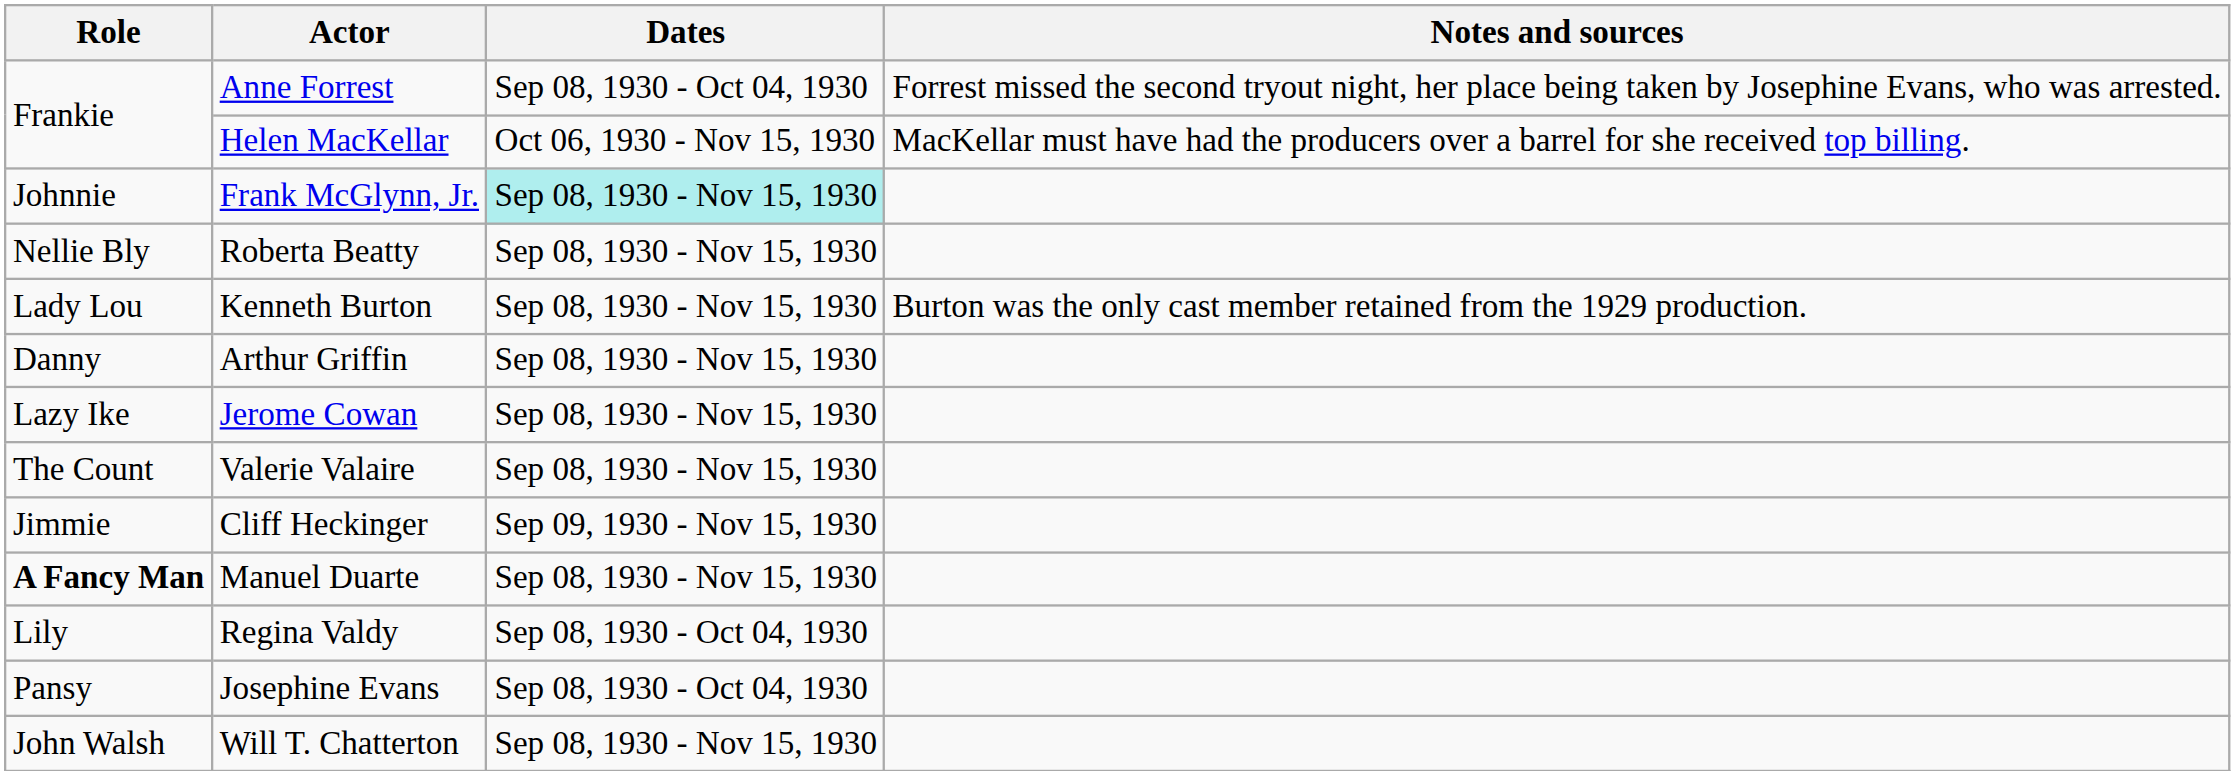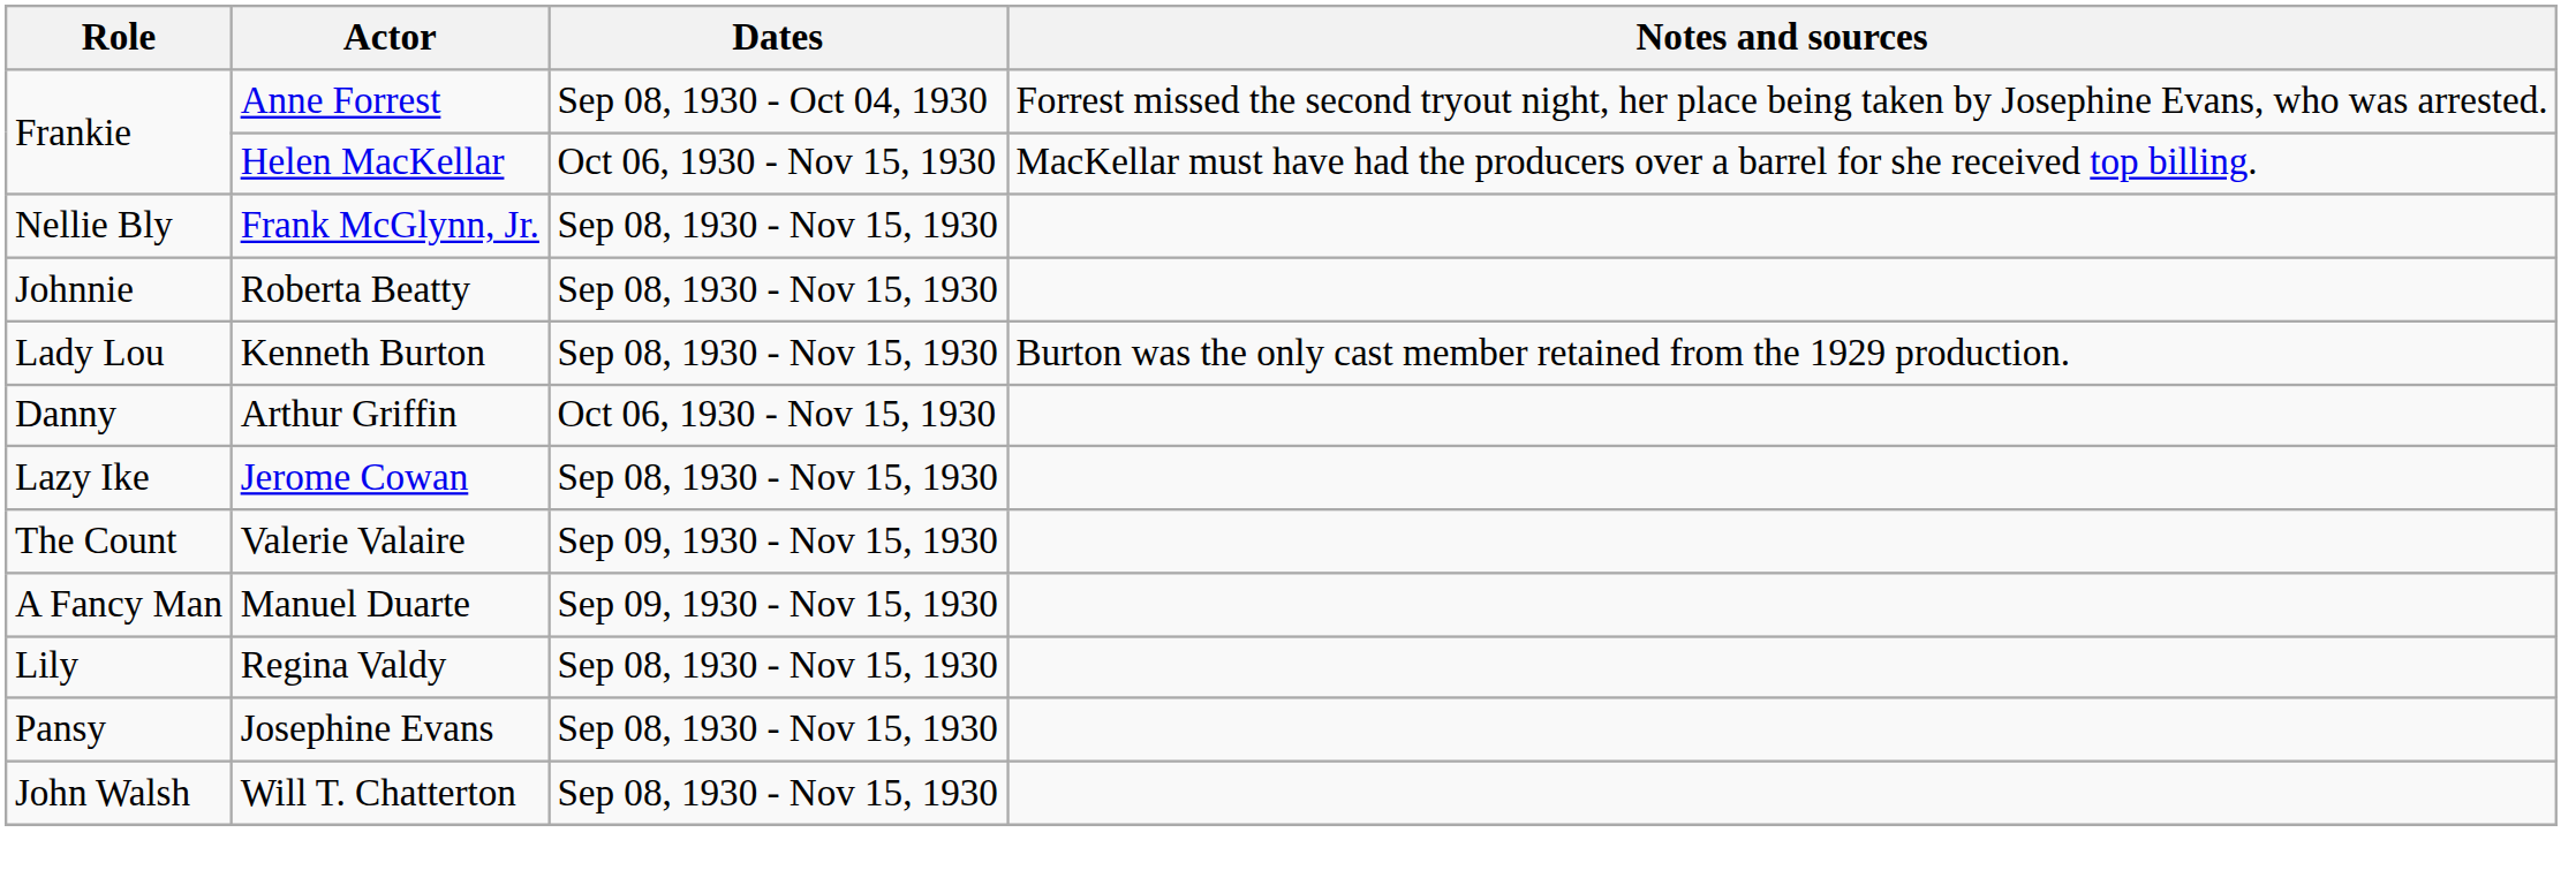Frank McGlynn, Jr. | Role: Johnnie -> Nellie Bly
Frank McGlynn, Jr. | Dates: paleturquoise background -> no background
Roberta Beatty | Role: Nellie Bly -> Johnnie
Arthur Griffin | Dates: Sep 08, 1930 - Nov 15, 1930 -> Oct 06, 1930 - Nov 15, 1930
Valerie Valaire | Dates: Sep 08, 1930 - Nov 15, 1930 -> Sep 09, 1930 - Nov 15, 1930
- row: Jimmie | Cliff Heckinger | Sep 09, 1930 - Nov 15, 1930
Manuel Duarte | Role: bold -> normal
Manuel Duarte | Dates: Sep 08, 1930 - Nov 15, 1930 -> Sep 09, 1930 - Nov 15, 1930
Regina Valdy | Dates: Sep 08, 1930 - Oct 04, 1930 -> Sep 08, 1930 - Nov 15, 1930
Josephine Evans | Dates: Sep 08, 1930 - Oct 04, 1930 -> Sep 08, 1930 - Nov 15, 1930
